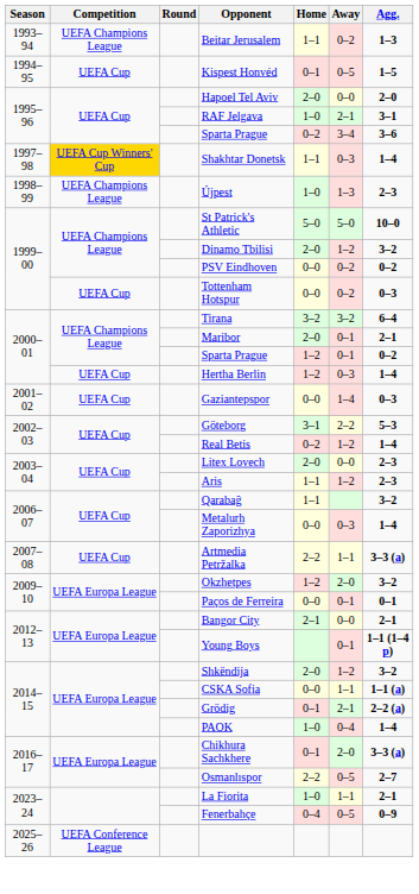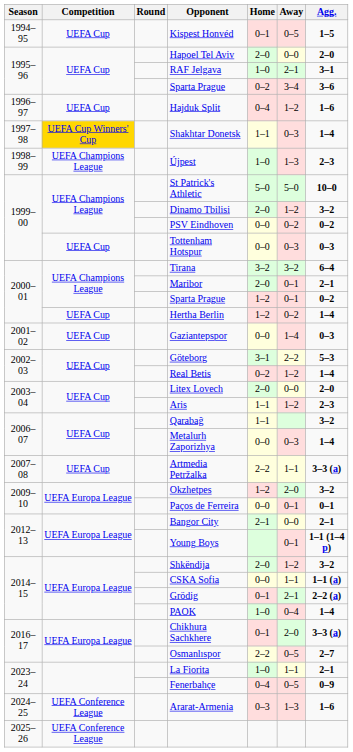- row: 1993–94 | UEFA Champions League | Beitar Jerusalem | 1–1 | 0–2 | 1–3
+ row: 1996–97 | UEFA Cup | Hajduk Split | 0–4 | 1–2 | 1–6
Tottenham Hotspur | Away: 0–2 -> 0–3
Hertha Berlin | Away: 0–3 -> 0–2
Litex Lovech | Agg.: 2–3 -> 2–0
+ row: 2024–25 | UEFA Conference League | Ararat-Armenia | 0–3 | 1–3 | 1–6
